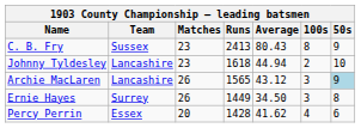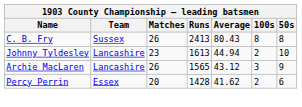C. B. Fry | Matches: 23 -> 26
C. B. Fry | 50s: 9 -> 8
Johnny Tyldesley | Runs: 1618 -> 1613
Archie MacLaren | 50s: lightblue background -> no background
- row: Ernie Hayes | Surrey | 26 | 1449 | 34.50 | 3 | 8
Percy Perrin | 100s: 4 -> 2
